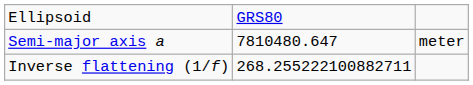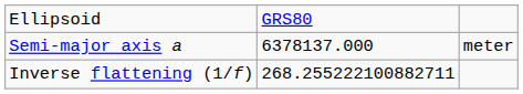Semi-major axis a | column 2: 7810480.647 -> 6378137.000
